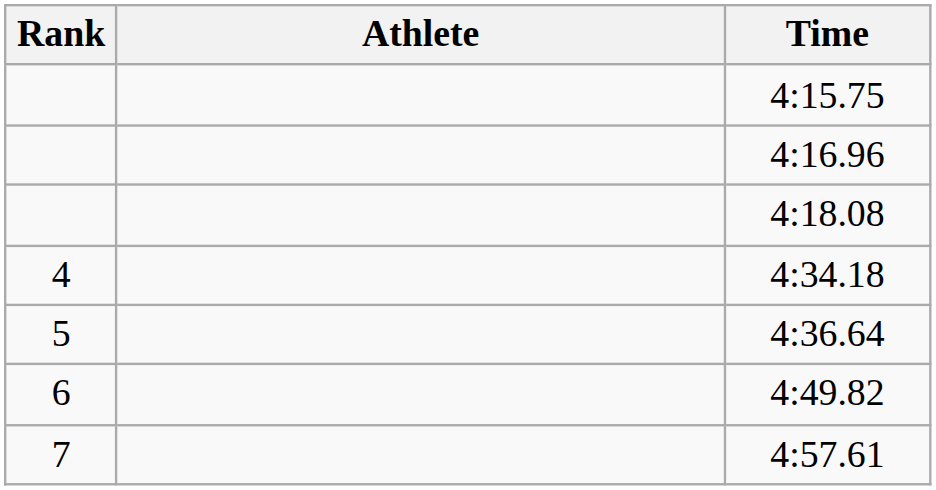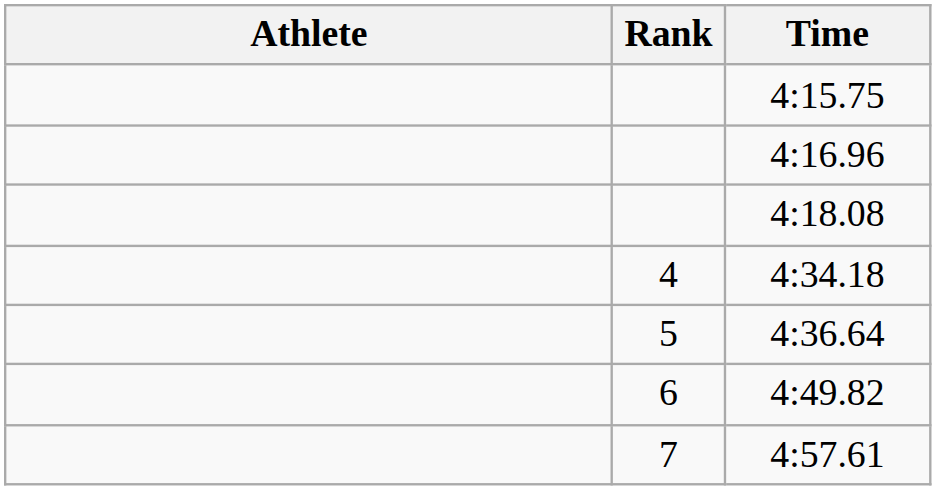columns swapped: Rank <-> Athlete
